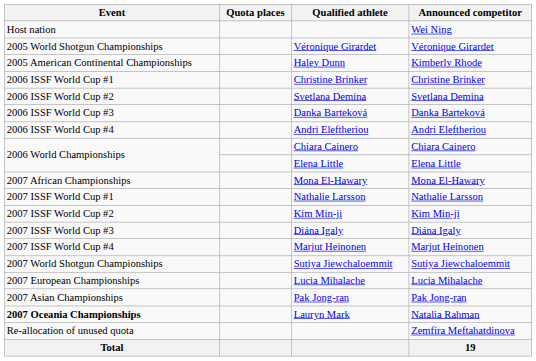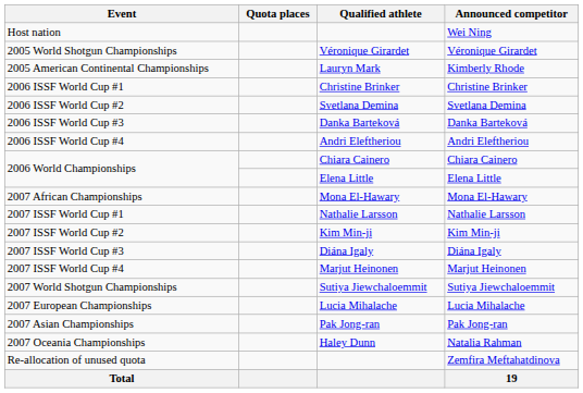Kimberly Rhode | Qualified athlete: Haley Dunn -> Lauryn Mark
Natalia Rahman | Event: bold -> normal
Natalia Rahman | Qualified athlete: Lauryn Mark -> Haley Dunn
